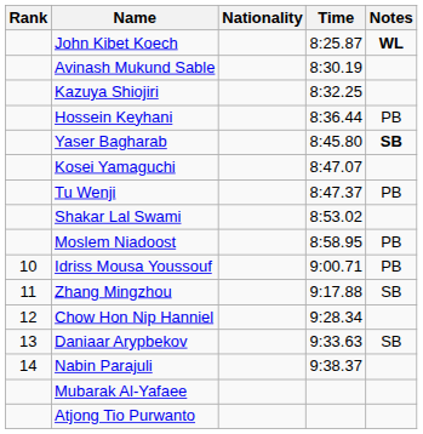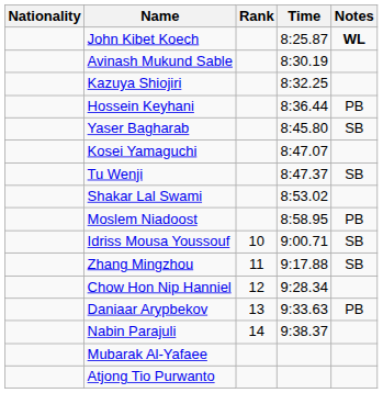columns swapped: Rank <-> Nationality
Yaser Bagharab | Notes: bold -> normal
Tu Wenji | Notes: PB -> SB
Idriss Mousa Youssouf | Notes: PB -> SB
Daniaar Arypbekov | Notes: SB -> PB
